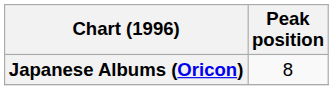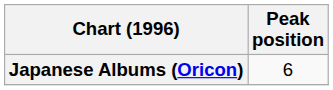Japanese Albums (Oricon) | Peak position: 8 -> 6
